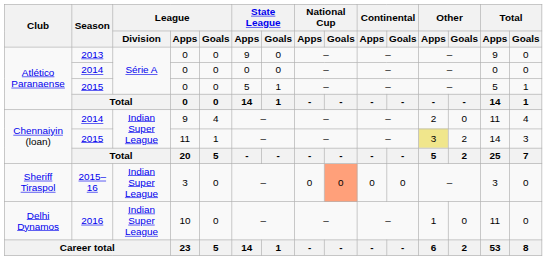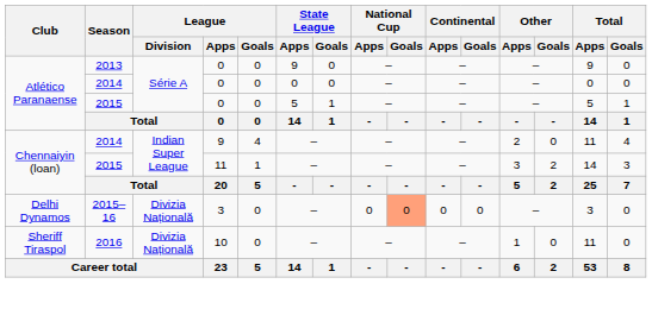2015 / 11 | Other / Apps: khaki background -> no background
2015–16 | Club: Sheriff Tiraspol -> Delhi Dynamos
2015–16 | League / Division: Indian Super League -> Divizia Națională
2016 | Club: Delhi Dynamos -> Sheriff Tiraspol
2016 | League / Division: Indian Super League -> Divizia Națională
